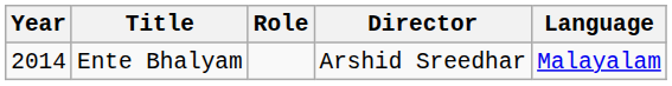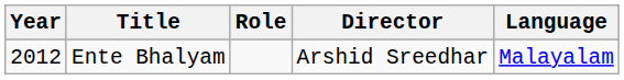Ente Bhalyam | Year: 2014 -> 2012
